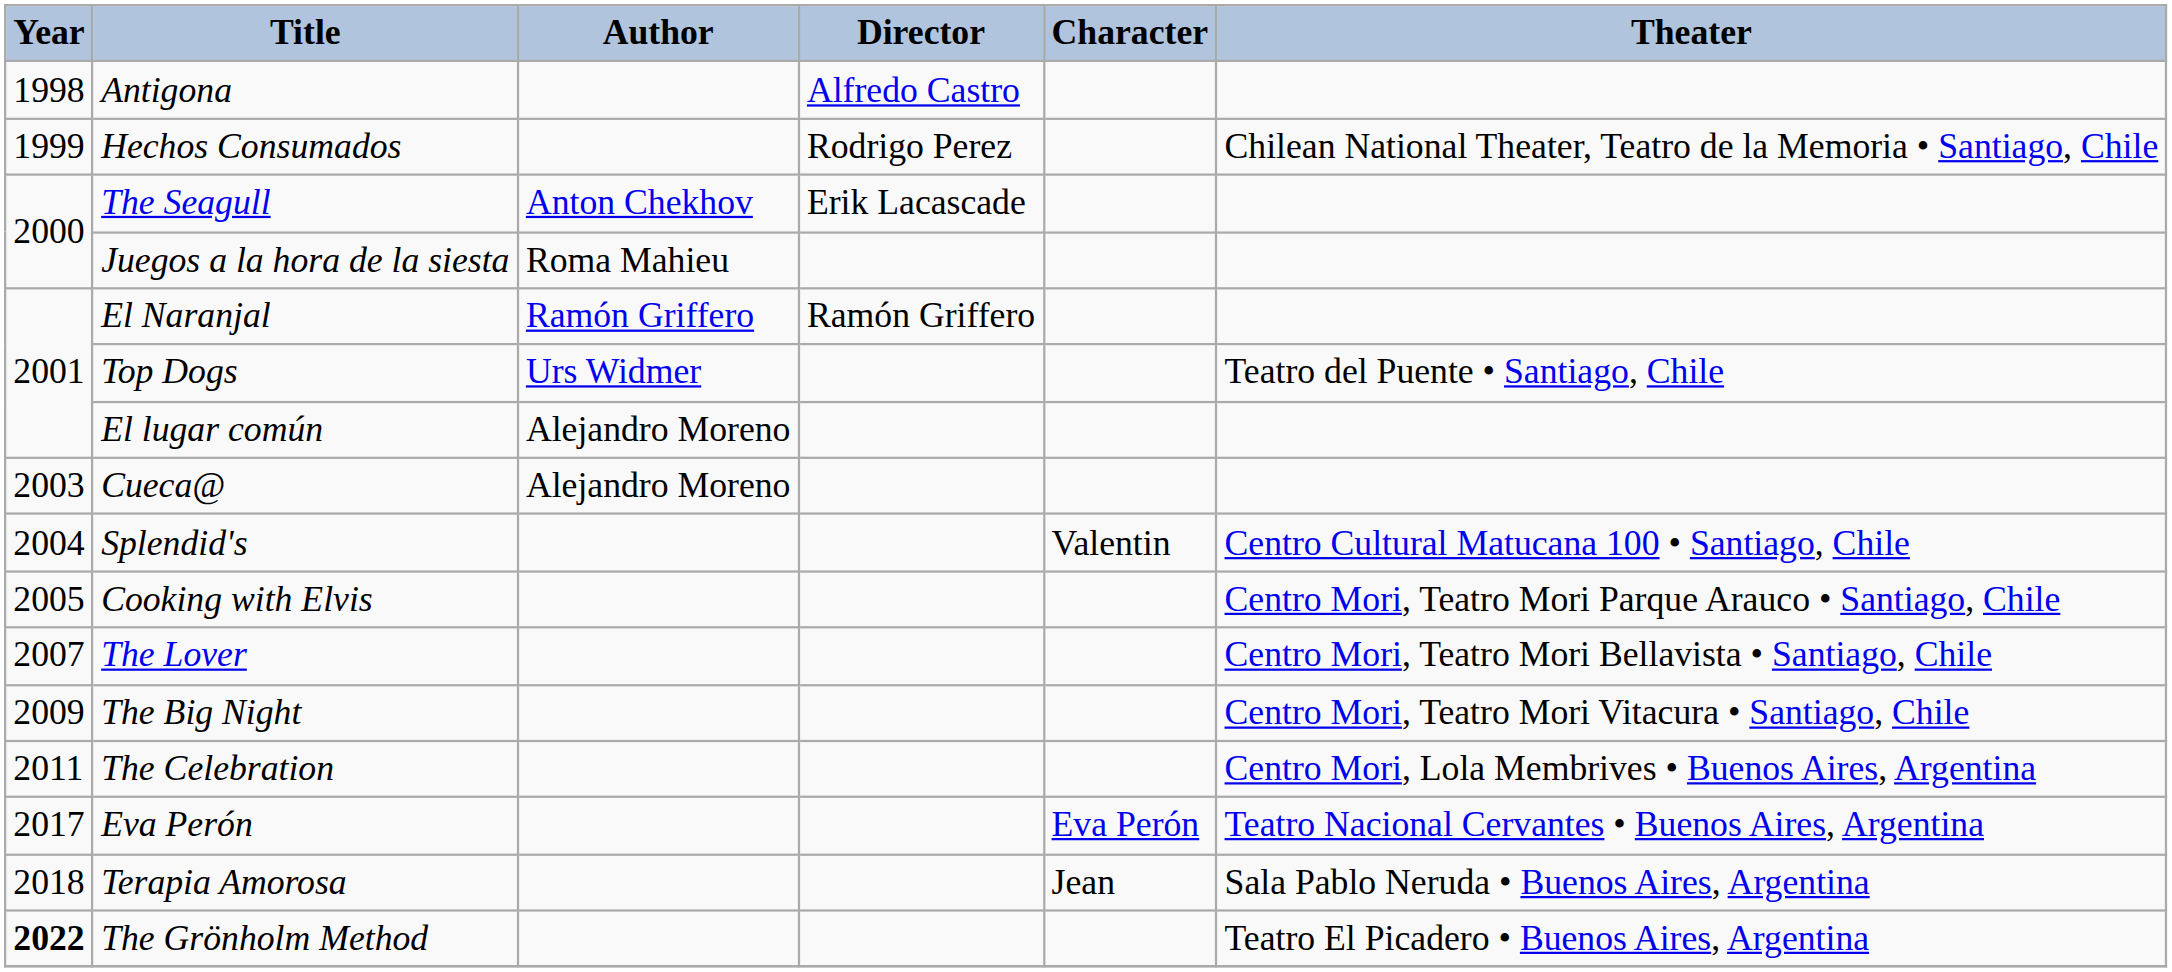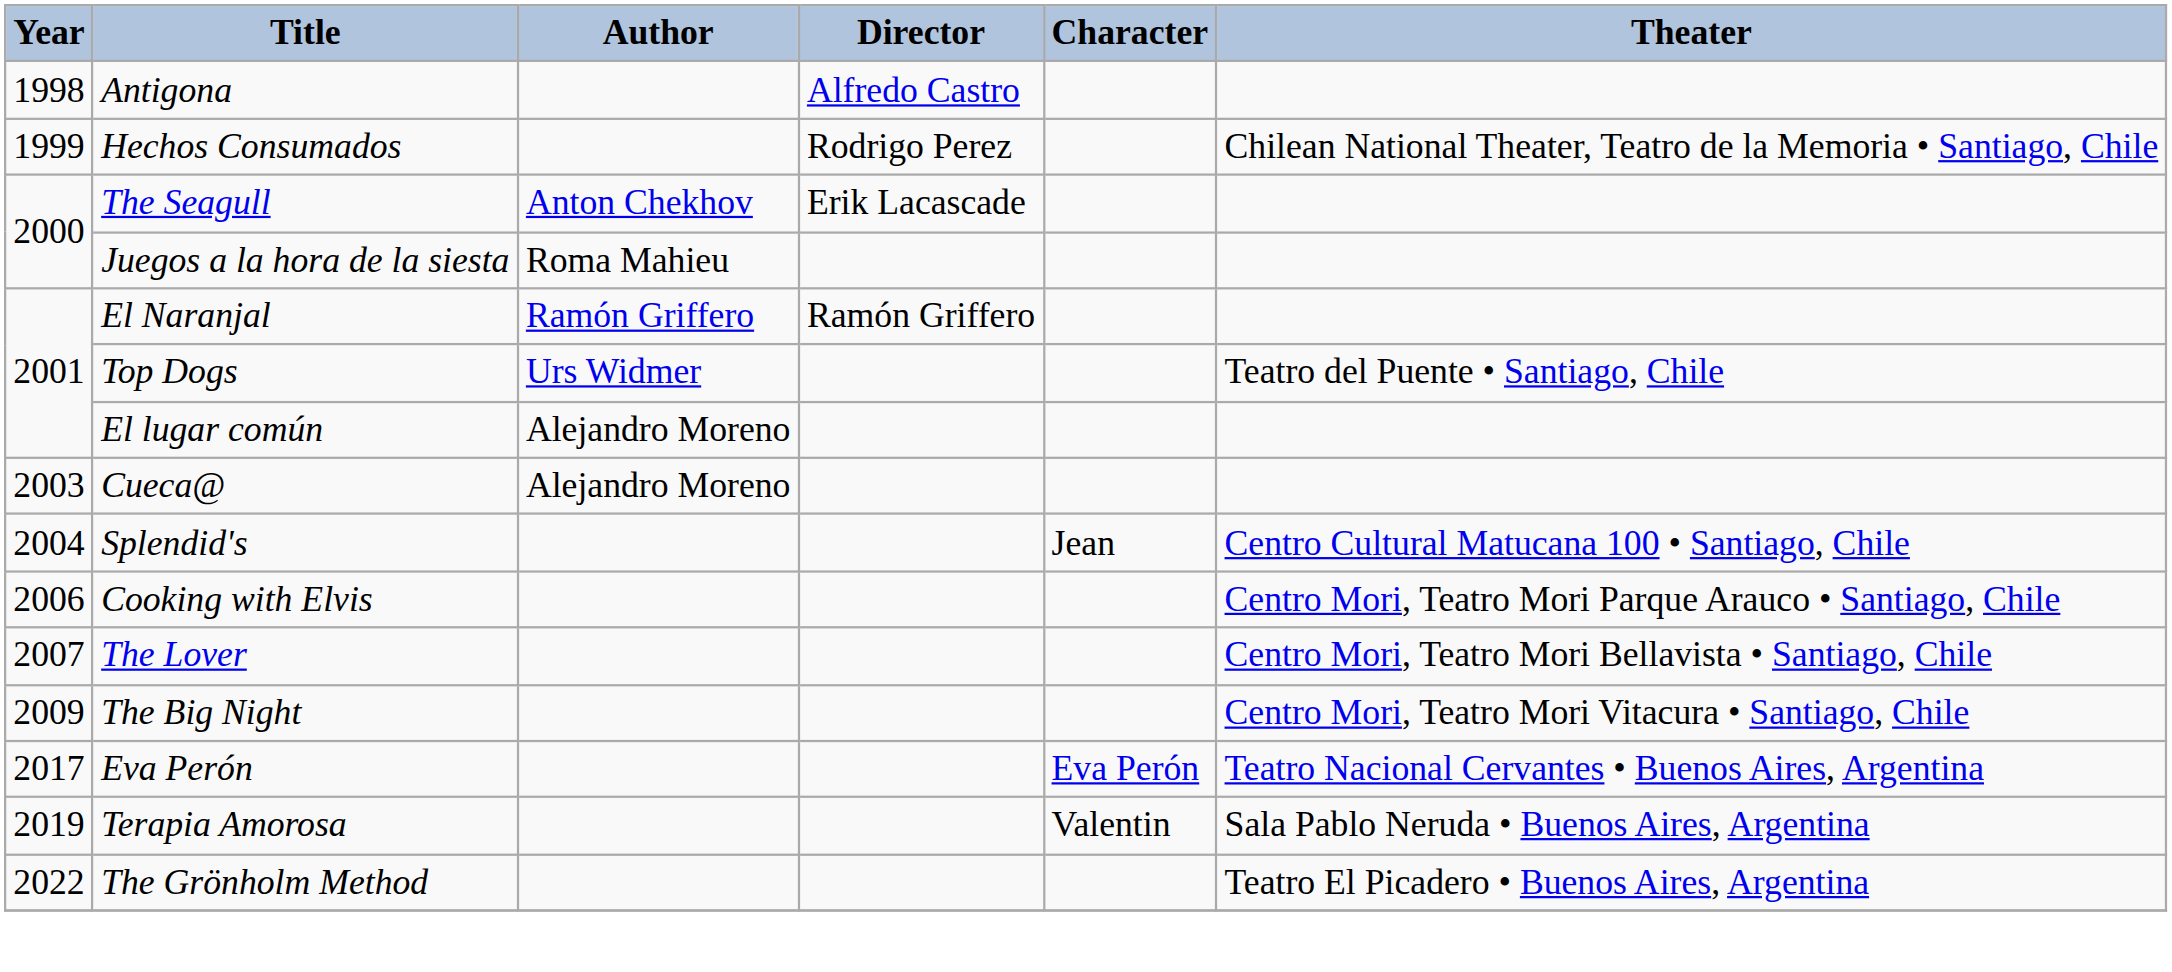Splendid's | Character: Valentin -> Jean
Cooking with Elvis | Year: 2005 -> 2006
- row: 2011 | The Celebration | Centro Mori, Lola Membrives • Buenos Aires, Argentina
Terapia Amorosa | Year: 2018 -> 2019
Terapia Amorosa | Character: Jean -> Valentin
The Grönholm Method | Year: bold -> normal
